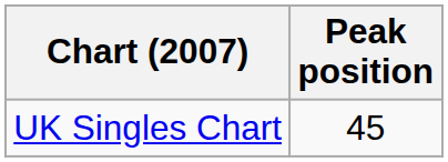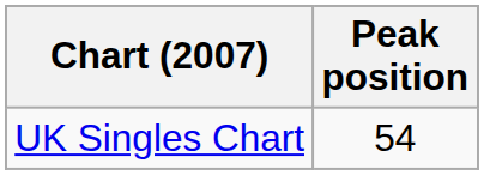UK Singles Chart | Peak position: 45 -> 54
